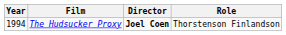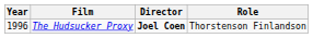The Hudsucker Proxy | Year: 1994 -> 1996
